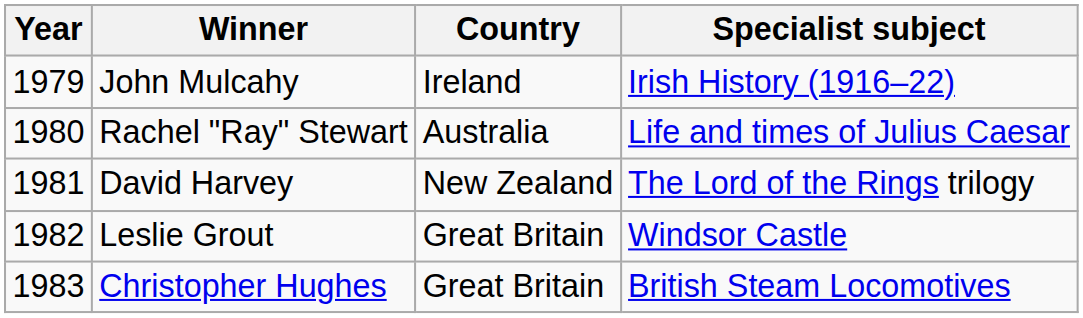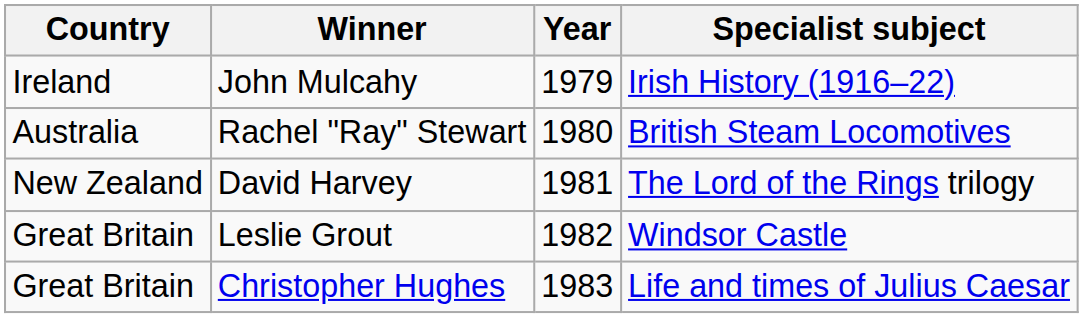columns swapped: Year <-> Country
Rachel "Ray" Stewart | Specialist subject: Life and times of Julius Caesar -> British Steam Locomotives
Christopher Hughes | Specialist subject: British Steam Locomotives -> Life and times of Julius Caesar
